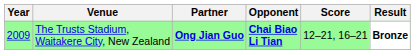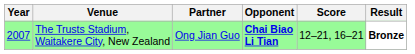The Trusts Stadium, Waitakere City, New Zealand | Year: 2009 -> 2007
The Trusts Stadium, Waitakere City, New Zealand | Partner: bold -> normal
